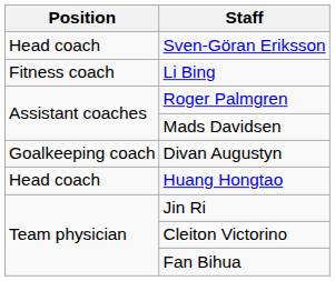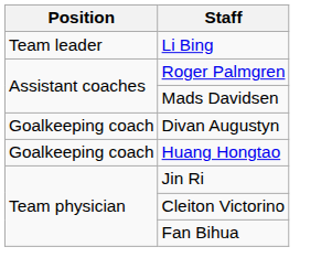- row: Head coach | Sven-Göran Eriksson
Li Bing | Position: Fitness coach -> Team leader
Huang Hongtao | Position: Head coach -> Goalkeeping coach
